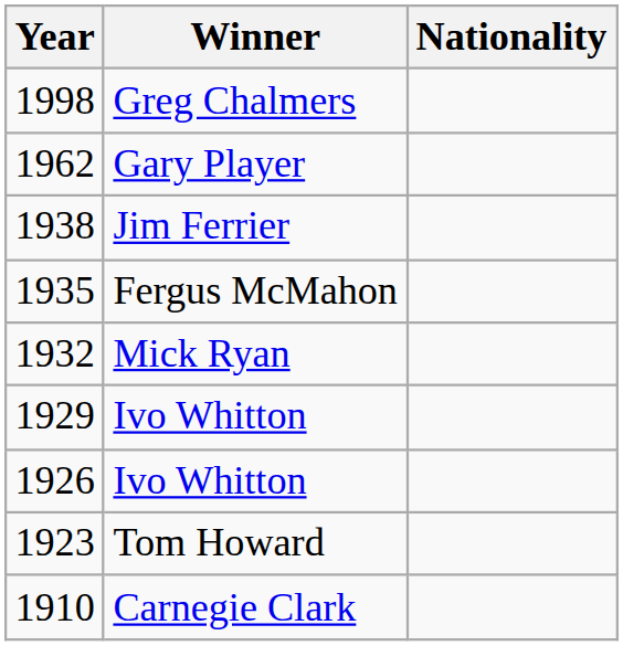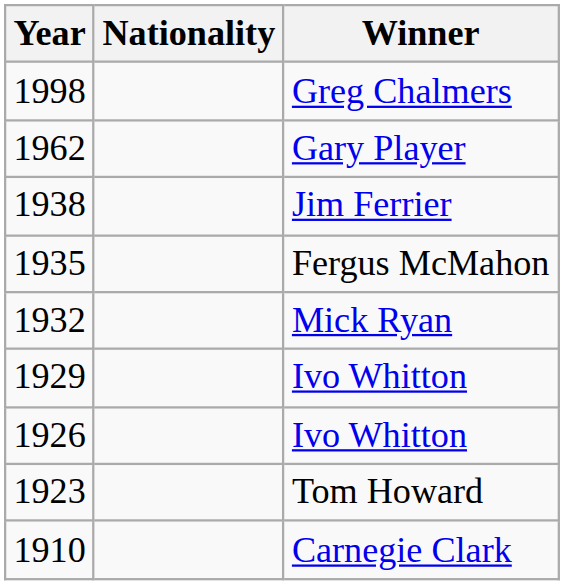columns swapped: Winner <-> Nationality
